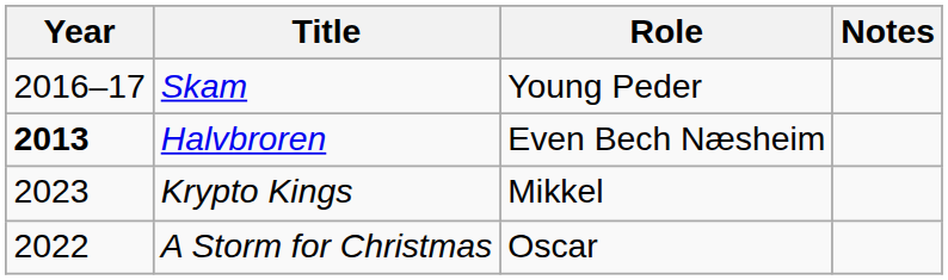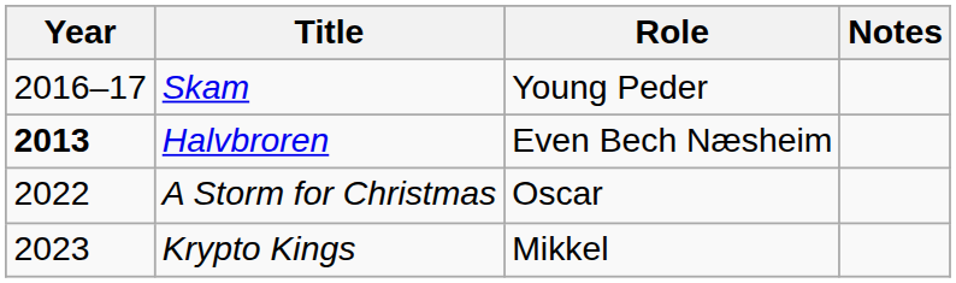rows swapped: A Storm for Christmas <-> Krypto Kings
